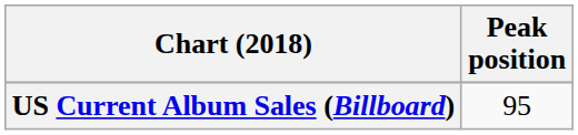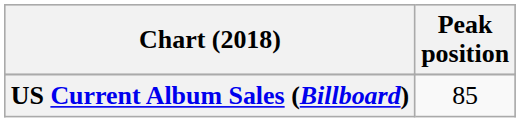US Current Album Sales (Billboard) | Peak position: 95 -> 85
